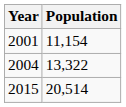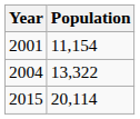2015 | Population: 20,514 -> 20,114
